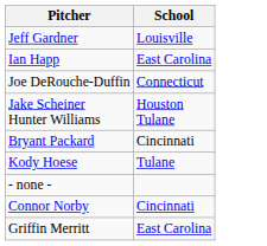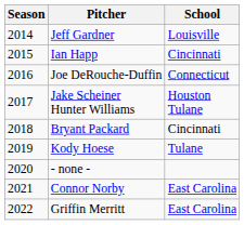+ column: Season | 2014 | 2015 | 2016 | 2017 | 2018 | 2019 | 2020 | 2021 | 2022
Ian Happ | School: East Carolina -> Cincinnati
Connor Norby | School: Cincinnati -> East Carolina
